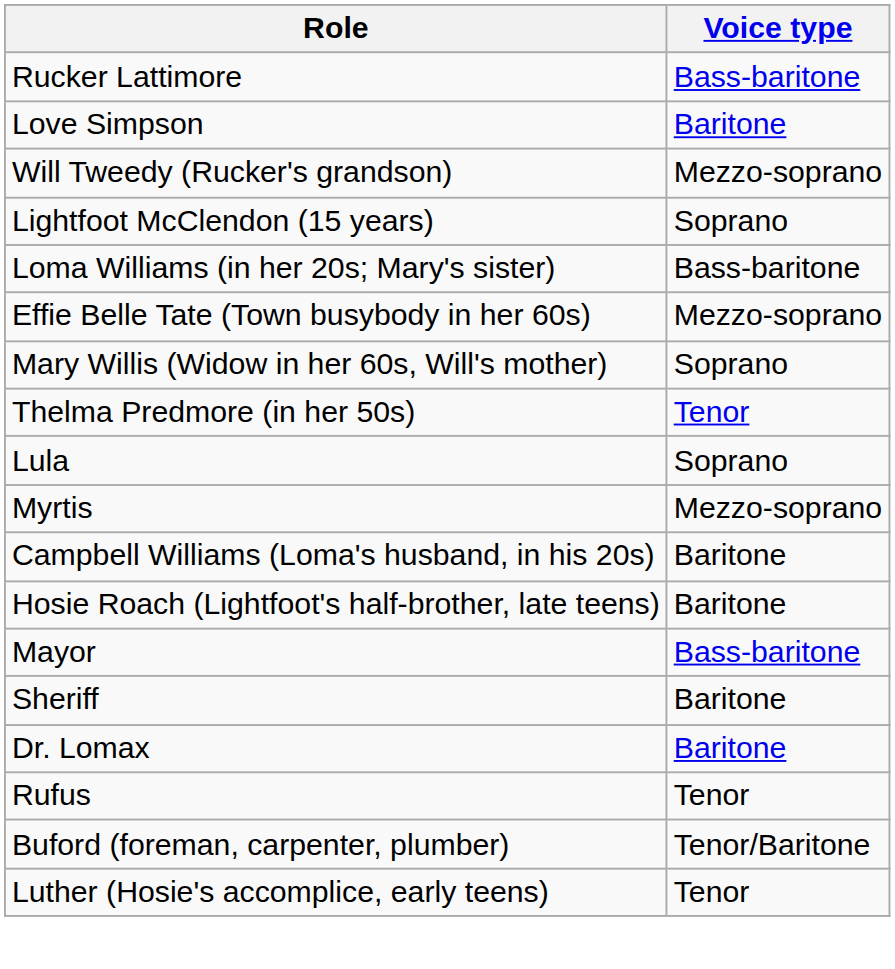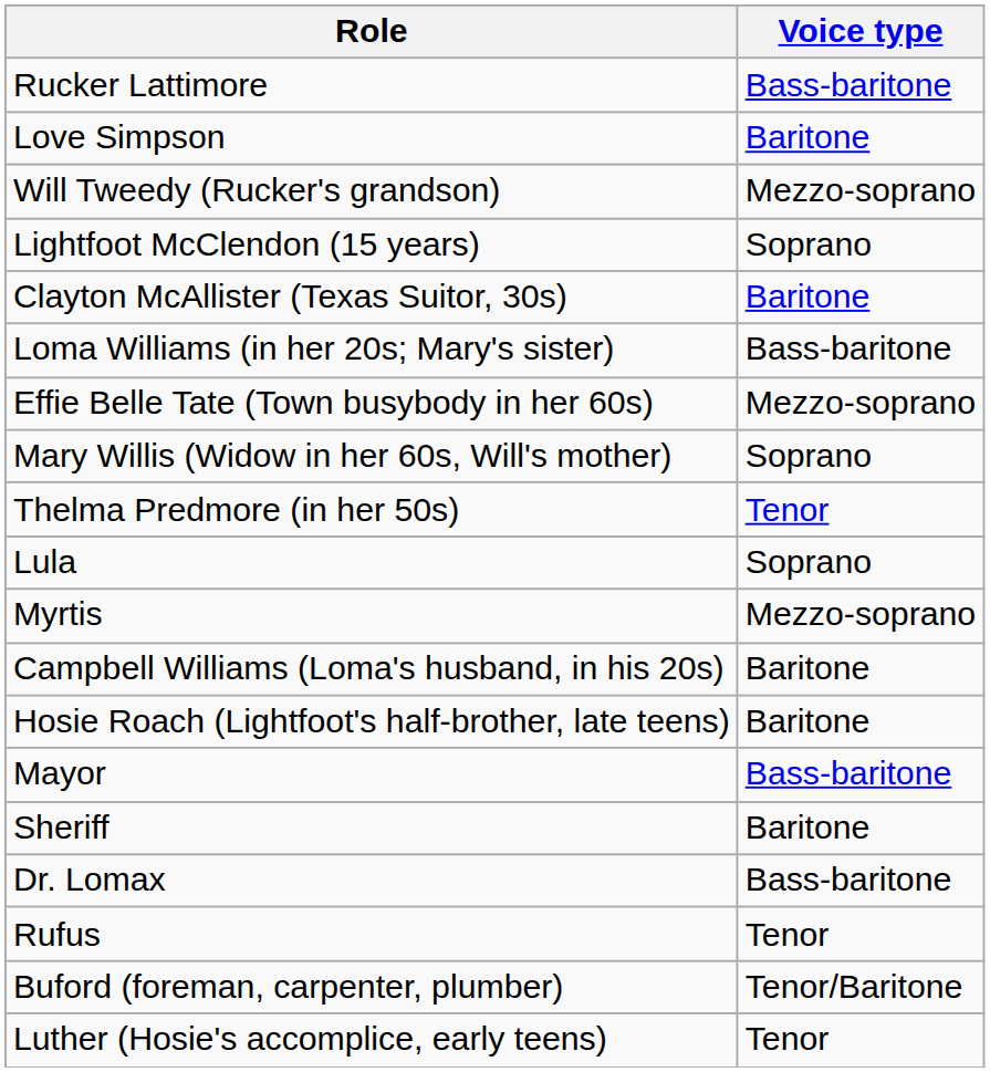+ row: Clayton McAllister (Texas Suitor, 30s) | Baritone
Dr. Lomax | Voice type: Baritone -> Bass-baritone
